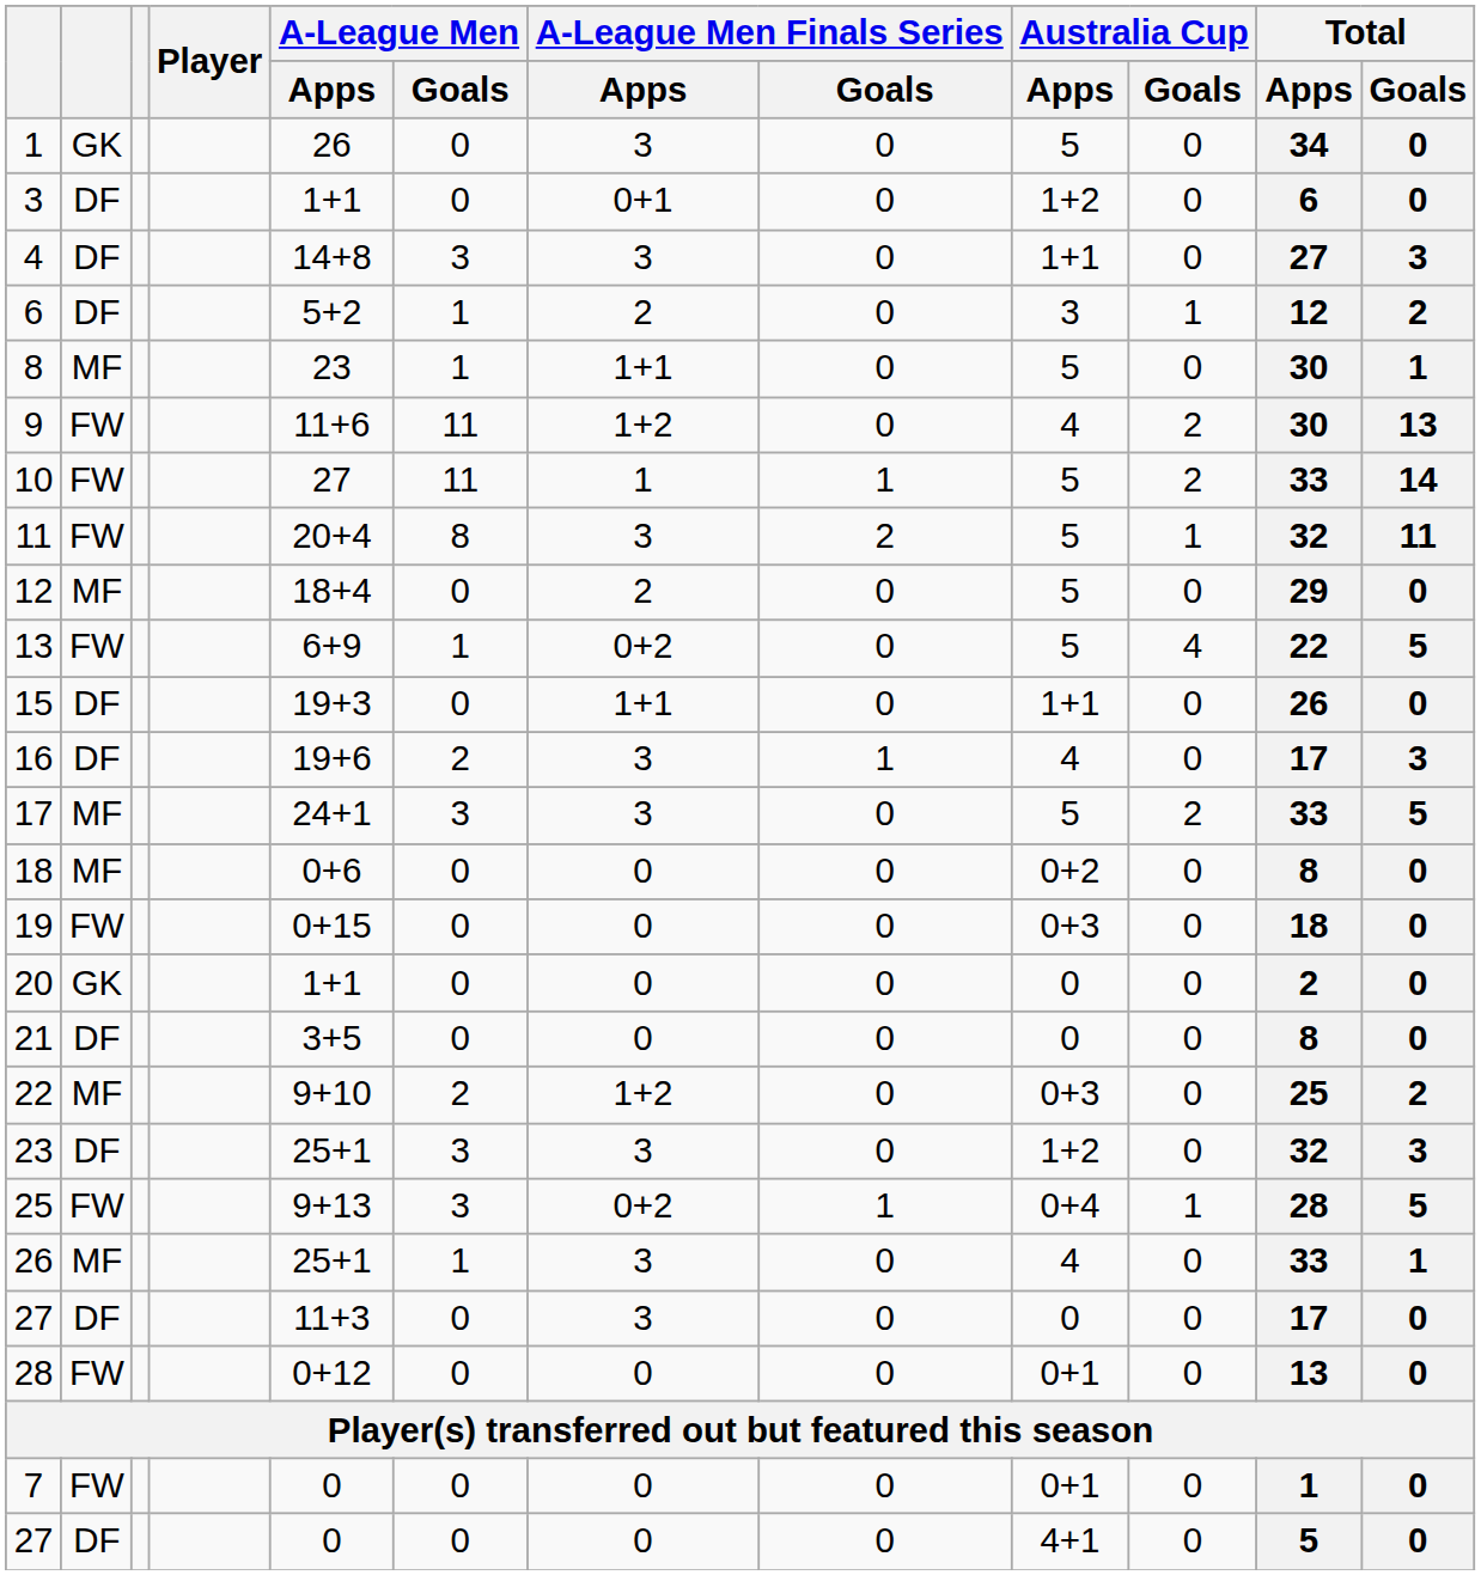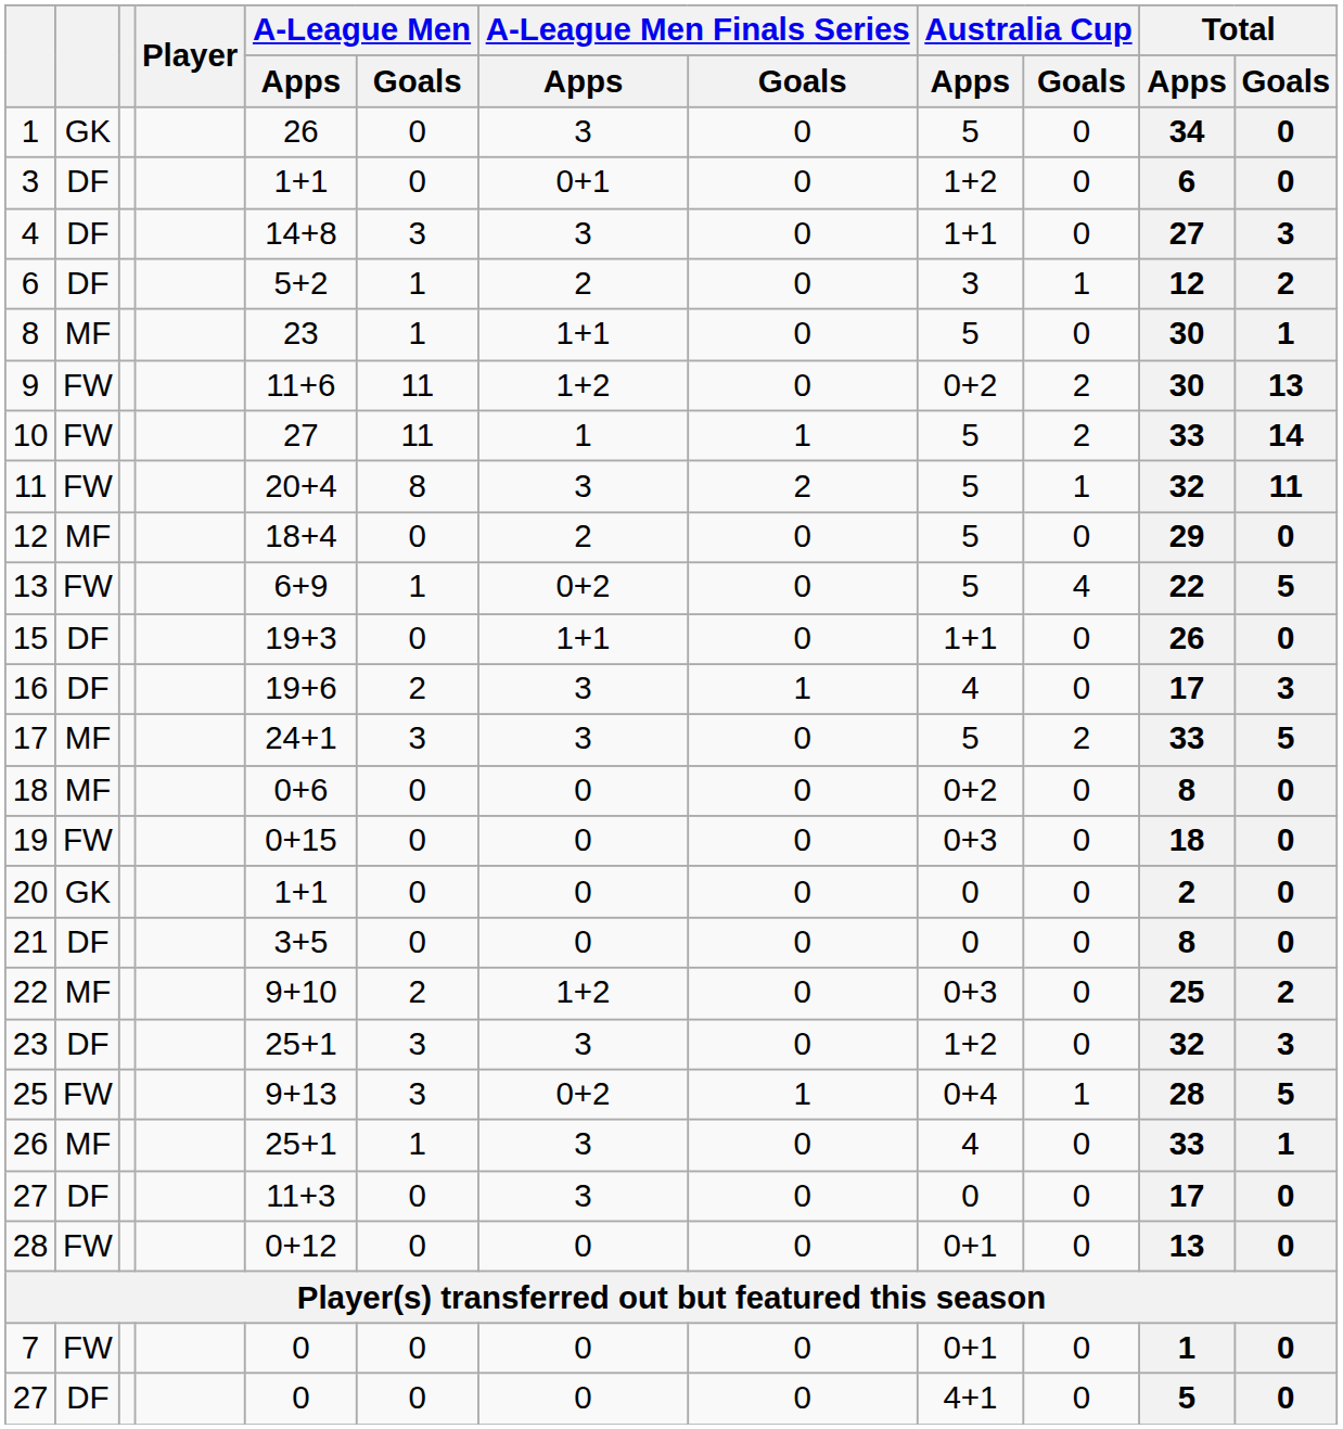9 | Australia Cup / Apps: 4 -> 0+2
